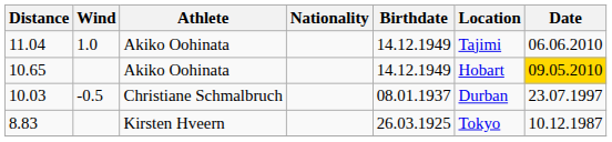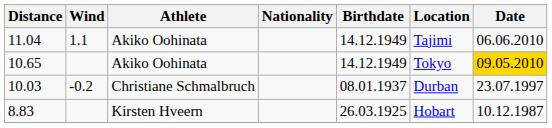11.04 | Wind: 1.0 -> 1.1
10.65 | Location: Hobart -> Tokyo
10.03 | Wind: -0.5 -> -0.2
8.83 | Location: Tokyo -> Hobart
